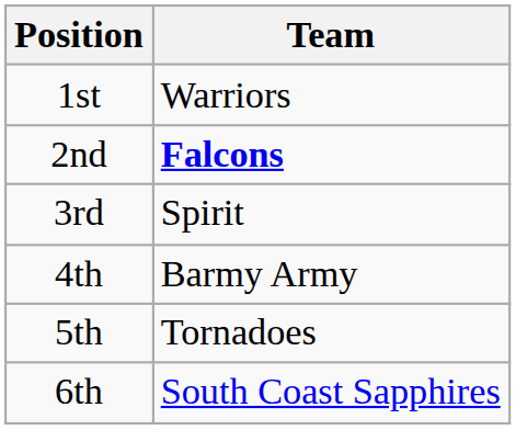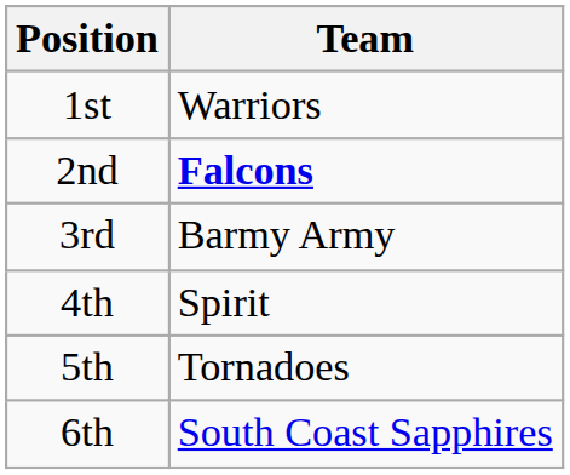3rd | Team: Spirit -> Barmy Army
4th | Team: Barmy Army -> Spirit
